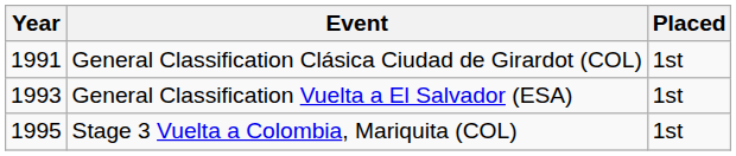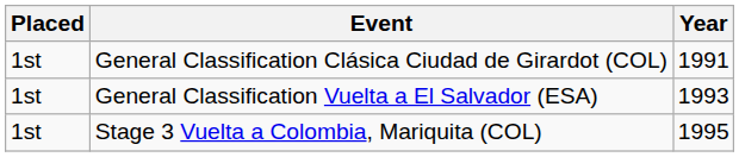columns swapped: Year <-> Placed
